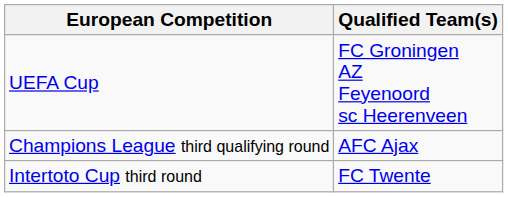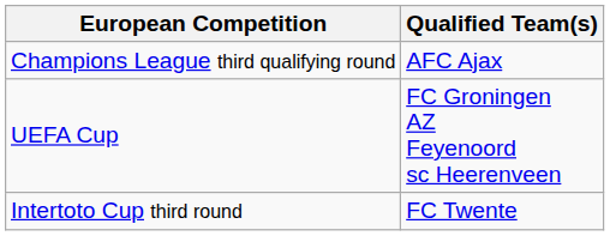rows swapped: Champions League third qualifying round <-> UEFA Cup
